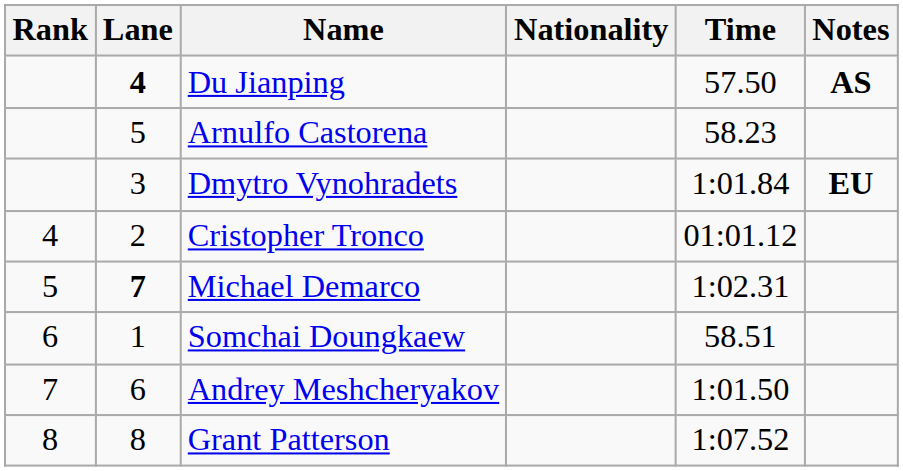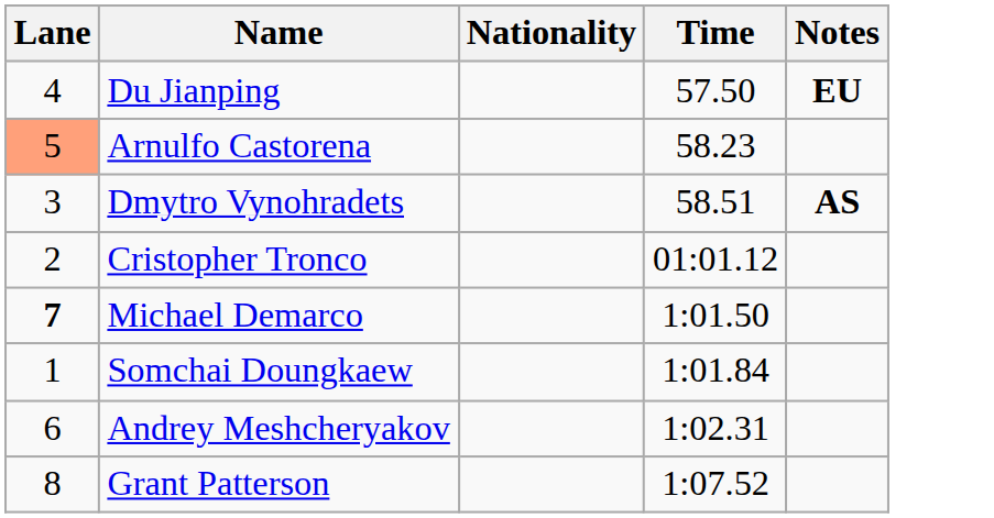- column: Rank | 4 | 5 | 6 | 7 | 8
Du Jianping | Lane: bold -> normal
Du Jianping | Notes: AS -> EU
Arnulfo Castorena | Lane: no background -> lightsalmon background
Dmytro Vynohradets | Time: 1:01.84 -> 58.51
Dmytro Vynohradets | Notes: EU -> AS
Michael Demarco | Time: 1:02.31 -> 1:01.50
Somchai Doungkaew | Time: 58.51 -> 1:01.84
Andrey Meshcheryakov | Time: 1:01.50 -> 1:02.31
